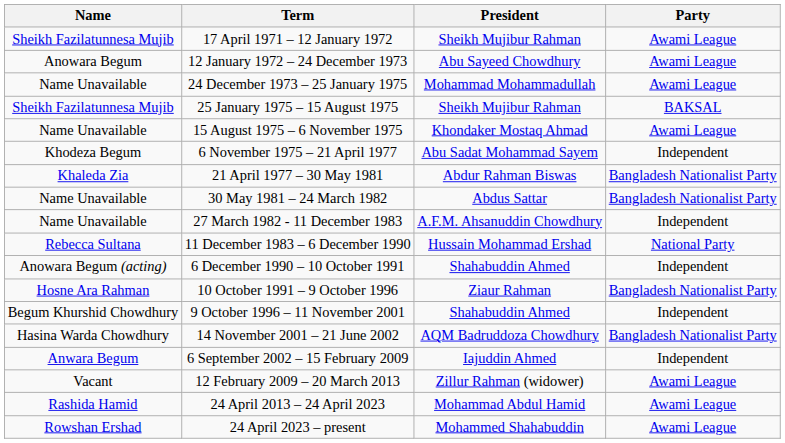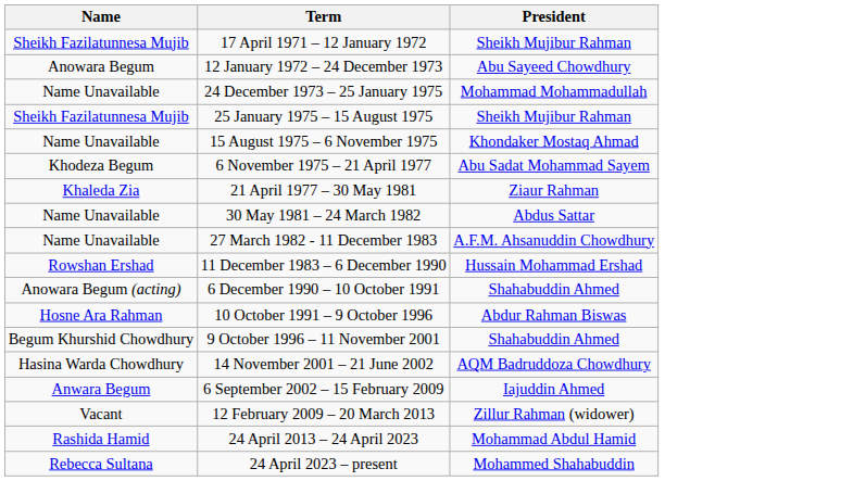- column: Party | Awami League | Awami League | Awami League | BAKSAL | Awami League | Independent | Bangladesh Nationalist Party | Bangladesh Nationalist Party | Independent | National Party | Independent | Bangladesh Nationalist Party | Independent | Bangladesh Nationalist Party | Independent | Awami League | Awami League | Awami League
21 April 1977 – 30 May 1981 | President: Abdur Rahman Biswas -> Ziaur Rahman
11 December 1983 – 6 December 1990 | Name: Rebecca Sultana -> Rowshan Ershad
10 October 1991 – 9 October 1996 | President: Ziaur Rahman -> Abdur Rahman Biswas
24 April 2023 – present | Name: Rowshan Ershad -> Rebecca Sultana
